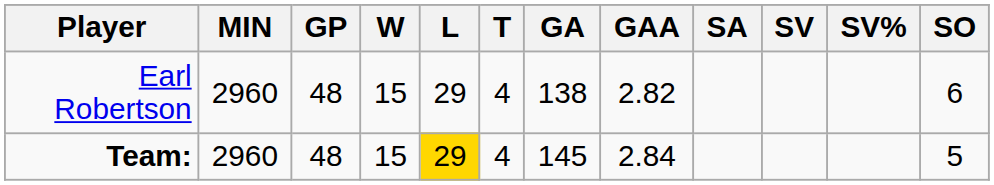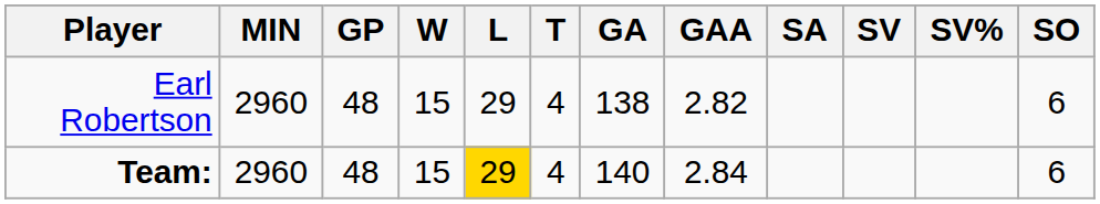Team: | GA: 145 -> 140
Team: | SO: 5 -> 6
